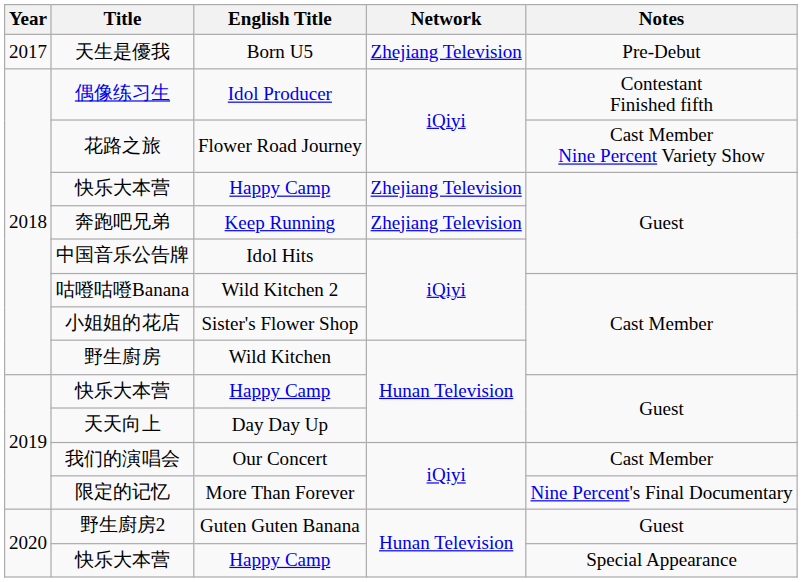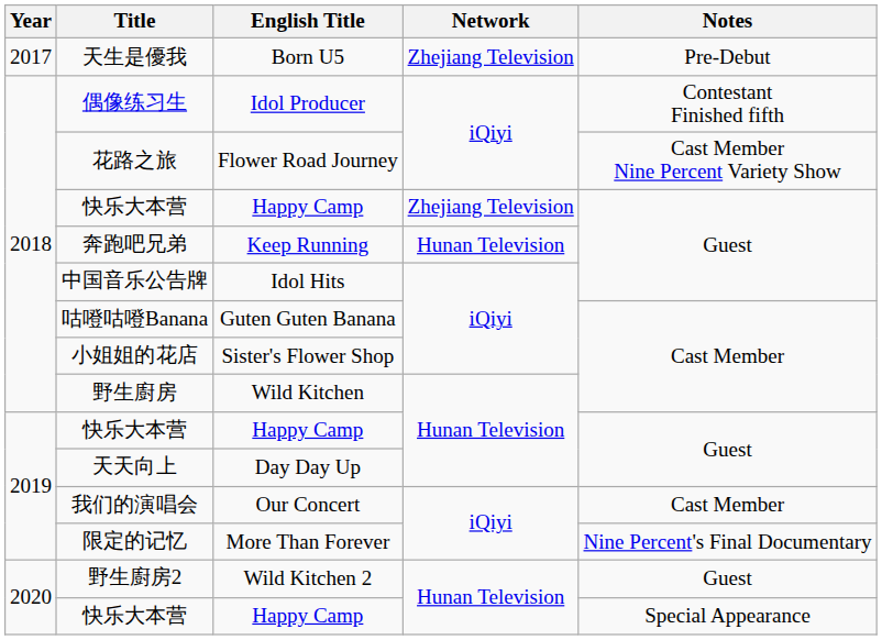奔跑吧兄弟 | Network: Zhejiang Television -> Hunan Television
咕噔咕噔Banana | English Title: Wild Kitchen 2 -> Guten Guten Banana
野生廚房2 | English Title: Guten Guten Banana -> Wild Kitchen 2
